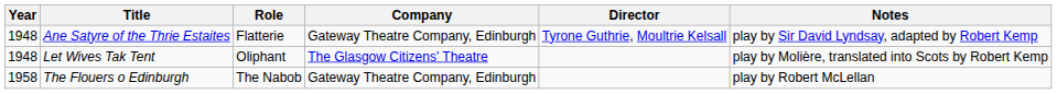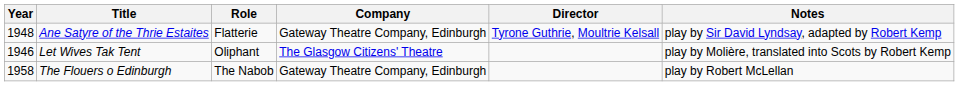Let Wives Tak Tent | Year: 1948 -> 1946
